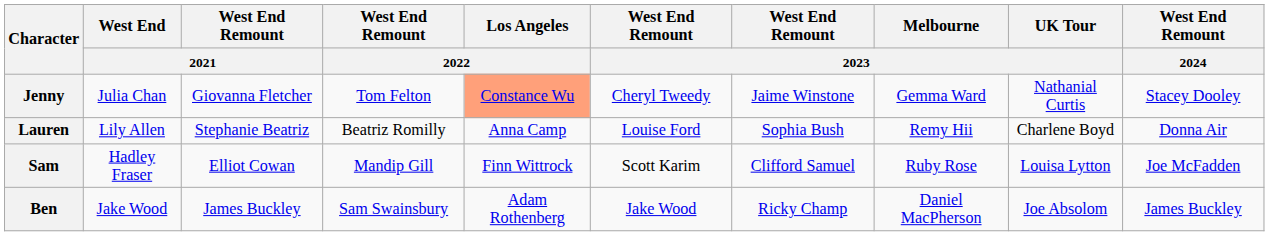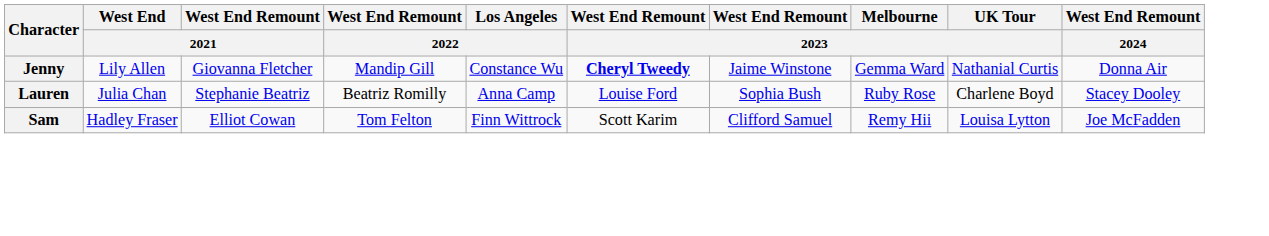Jenny | West End / 2021: Julia Chan -> Lily Allen
Jenny | West End Remount / 2022: Tom Felton -> Mandip Gill
Jenny | Los Angeles / 2022: lightsalmon background -> no background
Jenny | column 6: normal -> bold
Jenny | West End Remount / 2024: Stacey Dooley -> Donna Air
Lauren | West End / 2021: Lily Allen -> Julia Chan
Lauren | Melbourne / 2023: Remy Hii -> Ruby Rose
Lauren | West End Remount / 2024: Donna Air -> Stacey Dooley
Sam | West End Remount / 2022: Mandip Gill -> Tom Felton
Sam | Melbourne / 2023: Ruby Rose -> Remy Hii
- row: Ben | Jake Wood | James Buckley | Sam Swainsbury | Adam Rothenberg | Jake Wood | Ricky Champ | Daniel MacPherson | Joe Absolom | James Buckley
